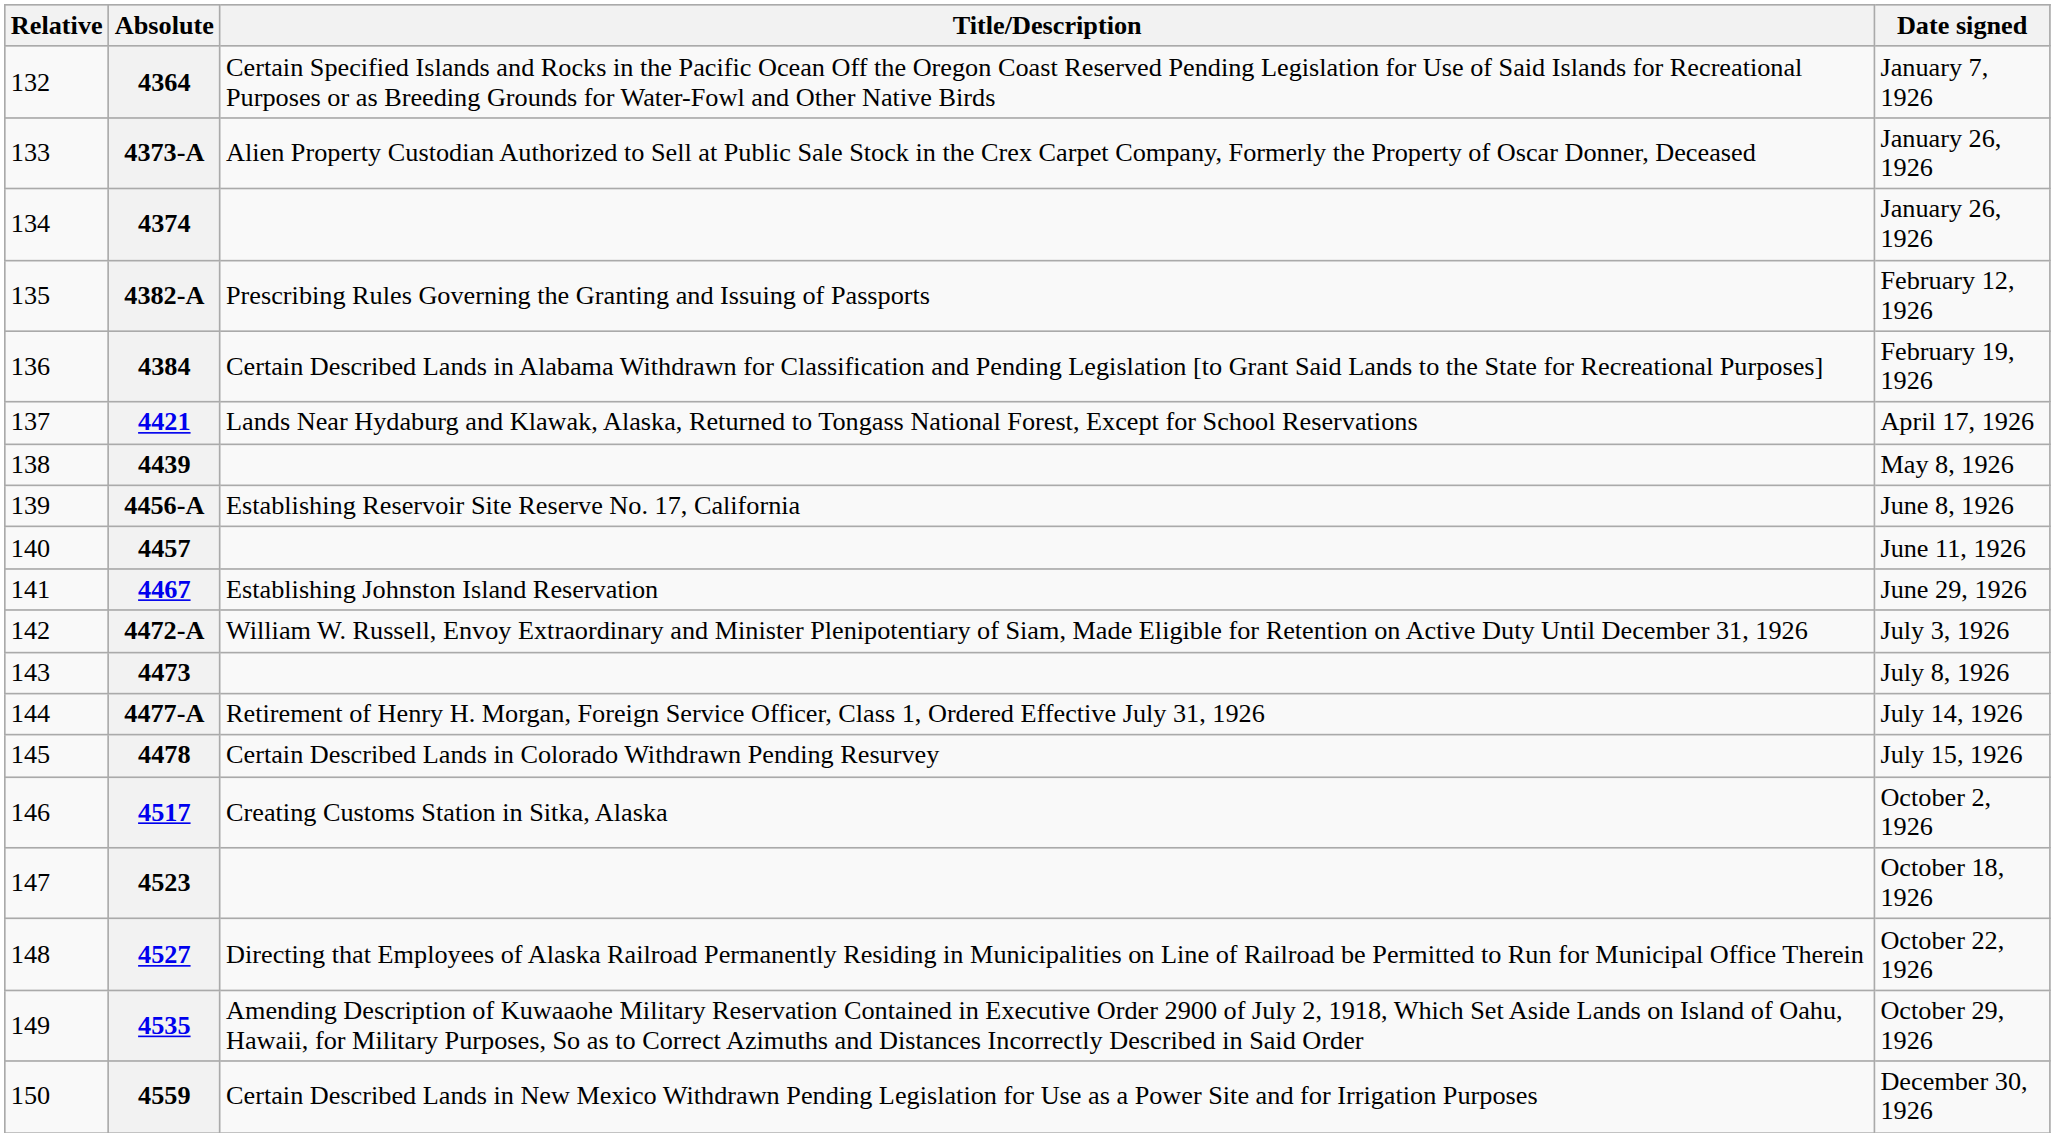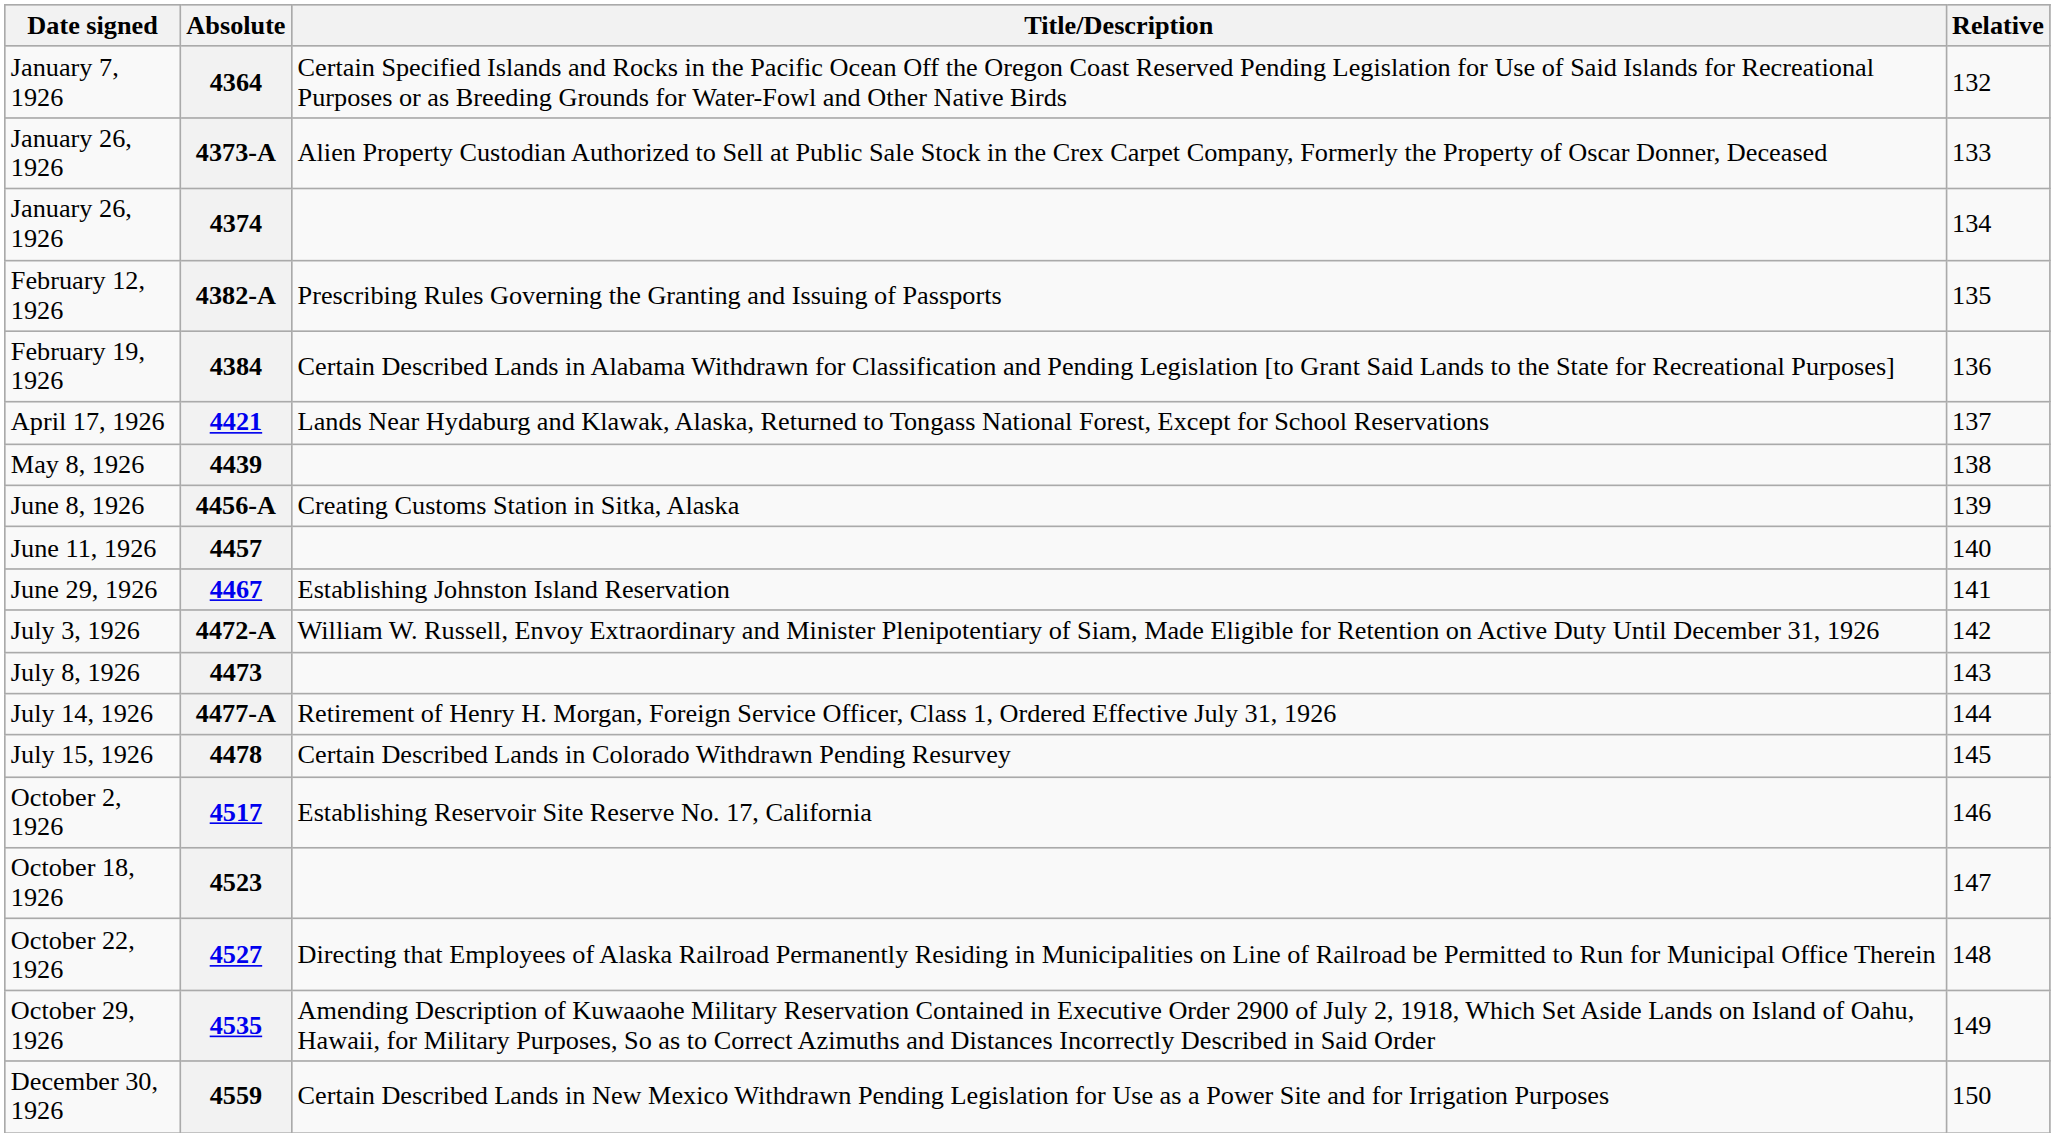columns swapped: Relative <-> Date signed
4456-A | Title/Description: Establishing Reservoir Site Reserve No. 17, California -> Creating Customs Station in Sitka, Alaska
4517 | Title/Description: Creating Customs Station in Sitka, Alaska -> Establishing Reservoir Site Reserve No. 17, California
